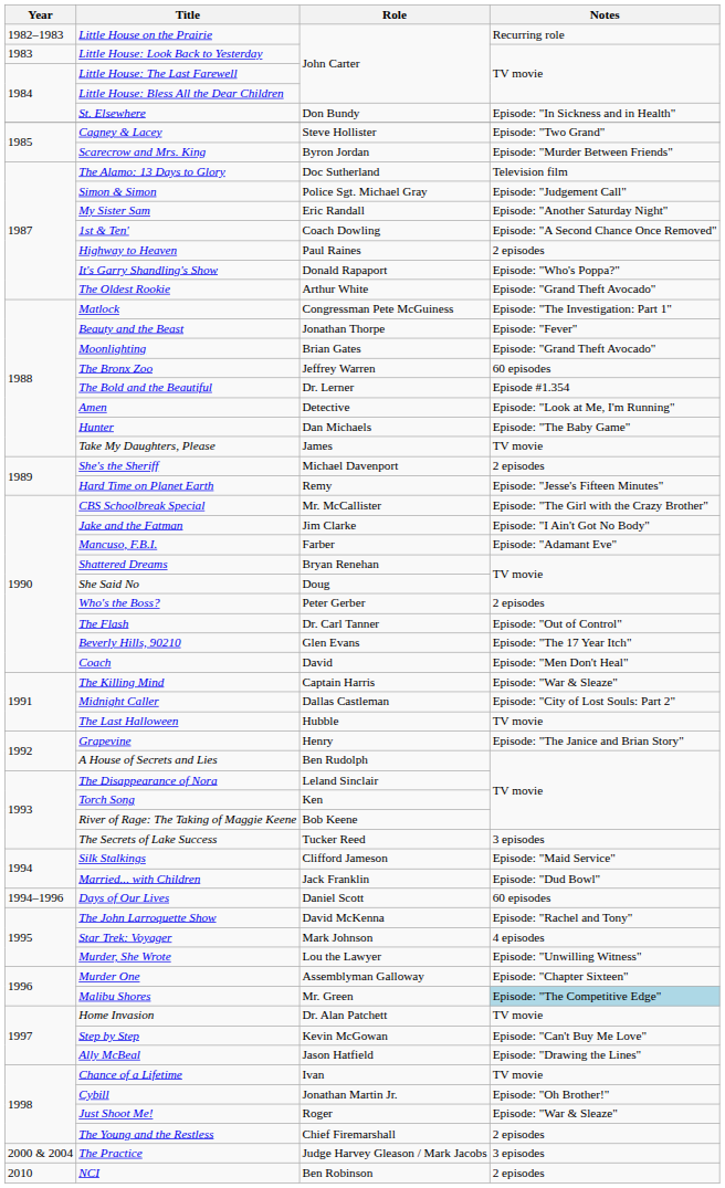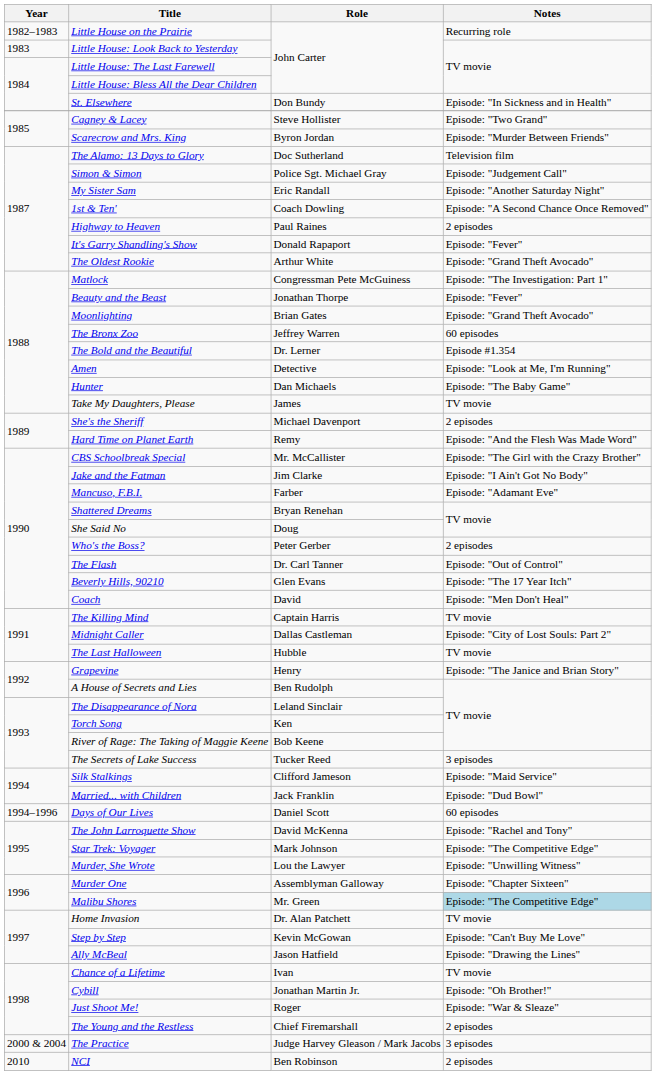It's Garry Shandling's Show | Notes: Episode: "Who's Poppa?" -> Episode: "Fever"
Hard Time on Planet Earth | Notes: Episode: "Jesse's Fifteen Minutes" -> Episode: "And the Flesh Was Made Word"
The Killing Mind | Notes: Episode: "War & Sleaze" -> TV movie
Star Trek: Voyager | Notes: 4 episodes -> Episode: "The Competitive Edge"
